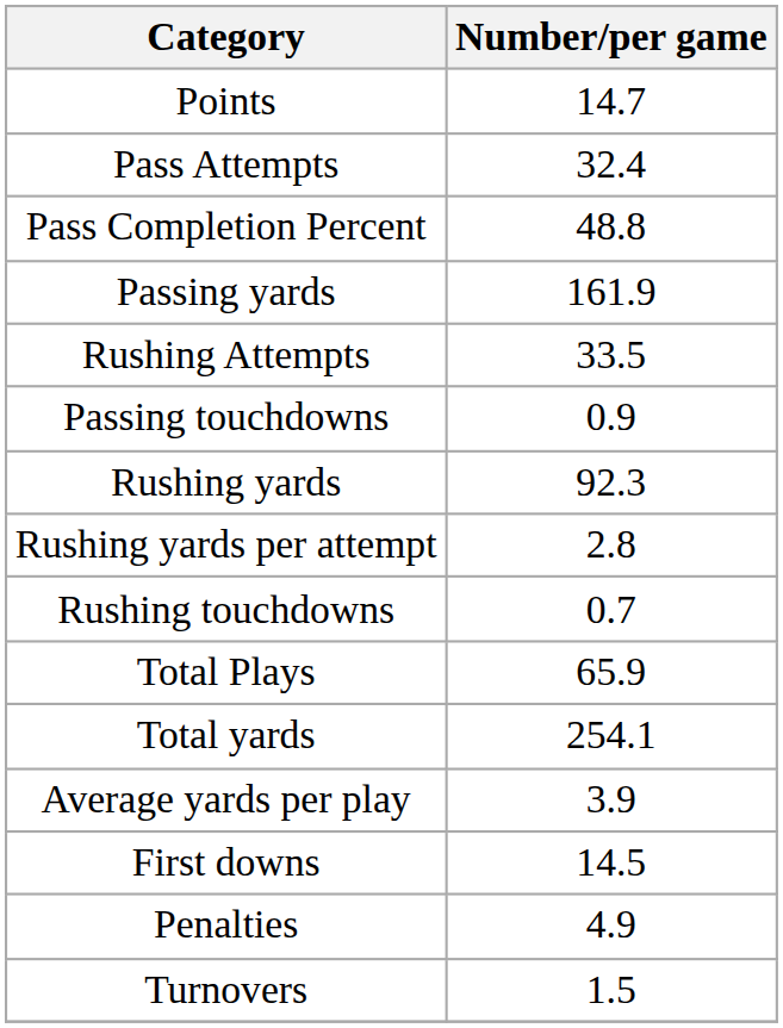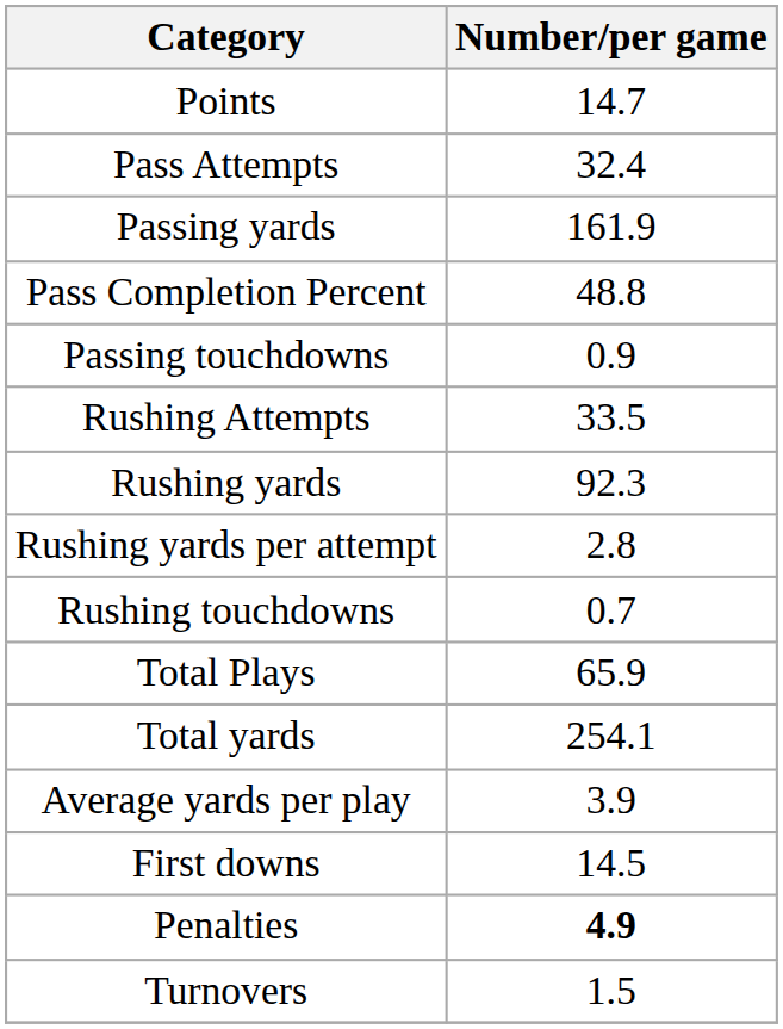rows swapped: Pass Completion Percent <-> Passing yards
rows swapped: Passing touchdowns <-> Rushing Attempts
Penalties | Number/per game: normal -> bold
